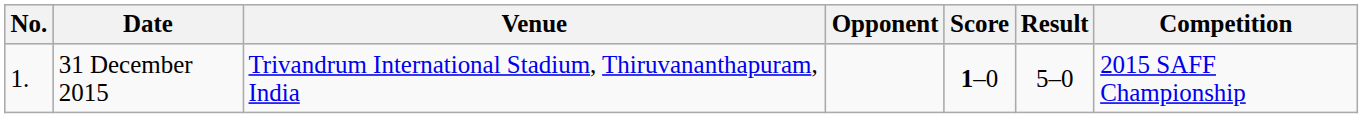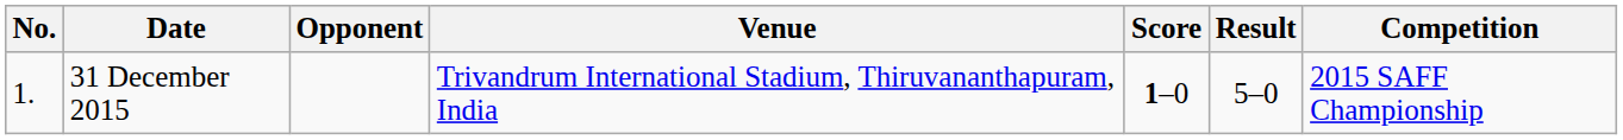columns swapped: Venue <-> Opponent
